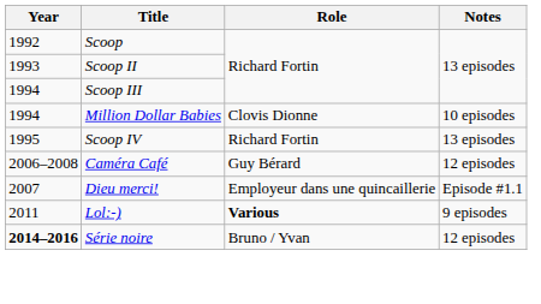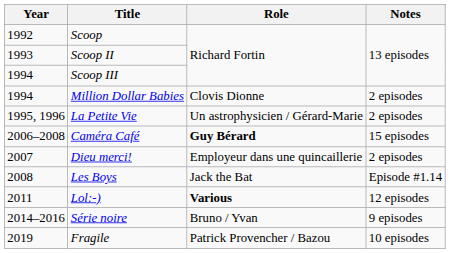Million Dollar Babies | Notes: 10 episodes -> 2 episodes
- row: 1995 | Scoop IV | Richard Fortin | 13 episodes
+ row: 1995, 1996 | La Petite Vie | Un astrophysicien / Gérard-Marie | 2 episodes
Caméra Café | Role: normal -> bold
Caméra Café | Notes: 12 episodes -> 15 episodes
Dieu merci! | Notes: Episode #1.1 -> 2 episodes
+ row: 2008 | Les Boys | Jack the Bat | Episode #1.14
Lol:-) | Notes: 9 episodes -> 12 episodes
Série noire | Year: bold -> normal
Série noire | Notes: 12 episodes -> 9 episodes
+ row: 2019 | Fragile | Patrick Provencher / Bazou | 10 episodes
